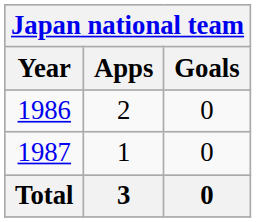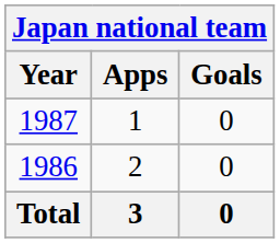rows swapped: 1986 <-> 1987
